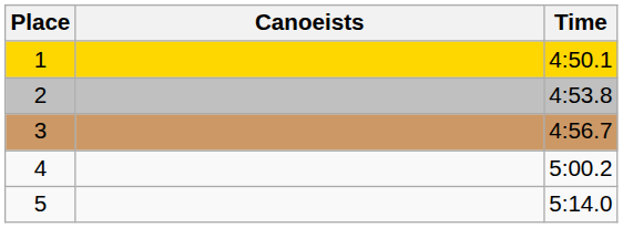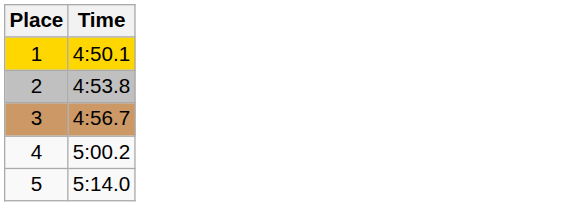- column: Canoeists
